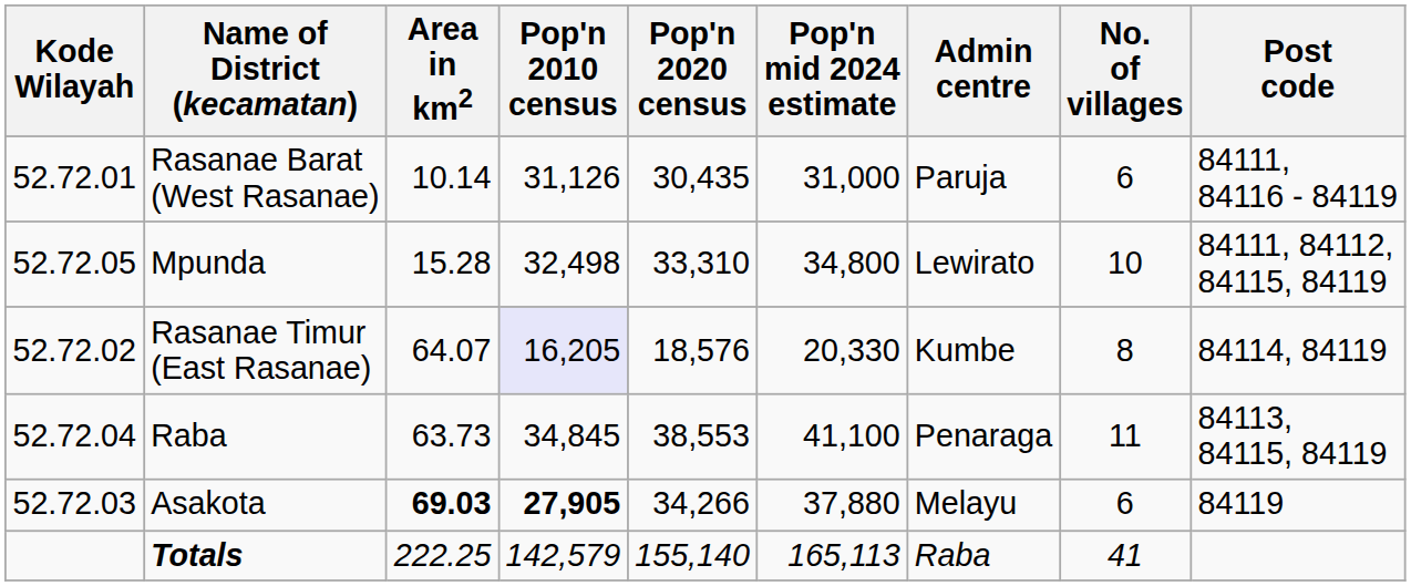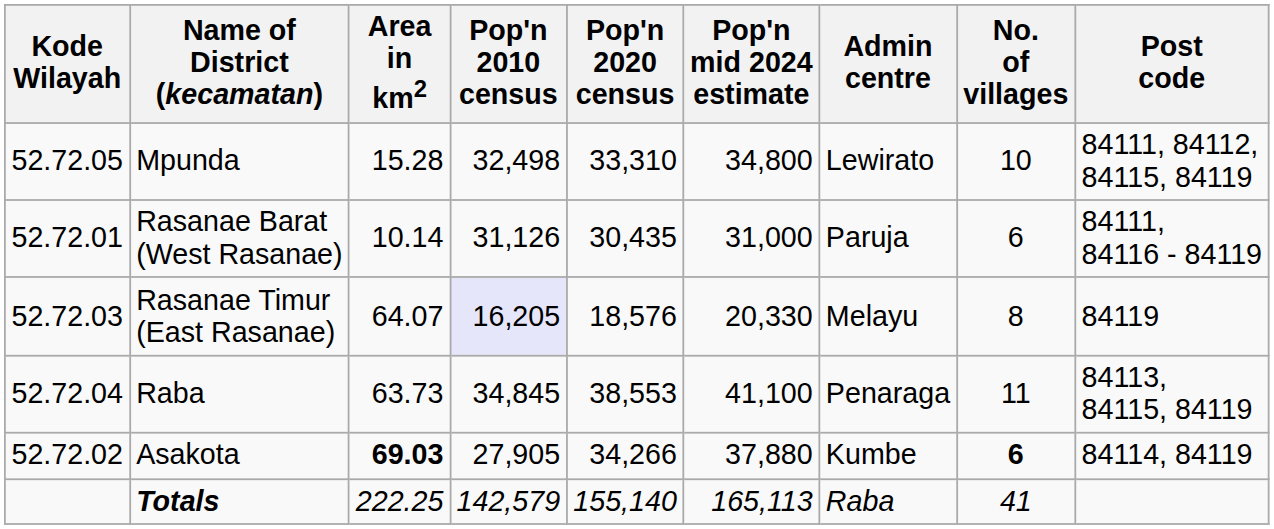rows swapped: Rasanae Barat (West Rasanae) <-> Mpunda
Rasanae Timur (East Rasanae) | Kode Wilayah: 52.72.02 -> 52.72.03
Rasanae Timur (East Rasanae) | Admin centre: Kumbe -> Melayu
Rasanae Timur (East Rasanae) | Post code: 84114, 84119 -> 84119
Asakota | Kode Wilayah: 52.72.03 -> 52.72.02
Asakota | Pop'n 2010 census: bold -> normal
Asakota | Admin centre: Melayu -> Kumbe
Asakota | No. of villages: normal -> bold
Asakota | Post code: 84119 -> 84114, 84119
